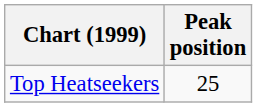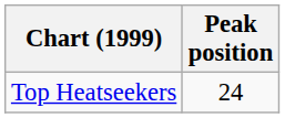Top Heatseekers | Peak position: 25 -> 24
